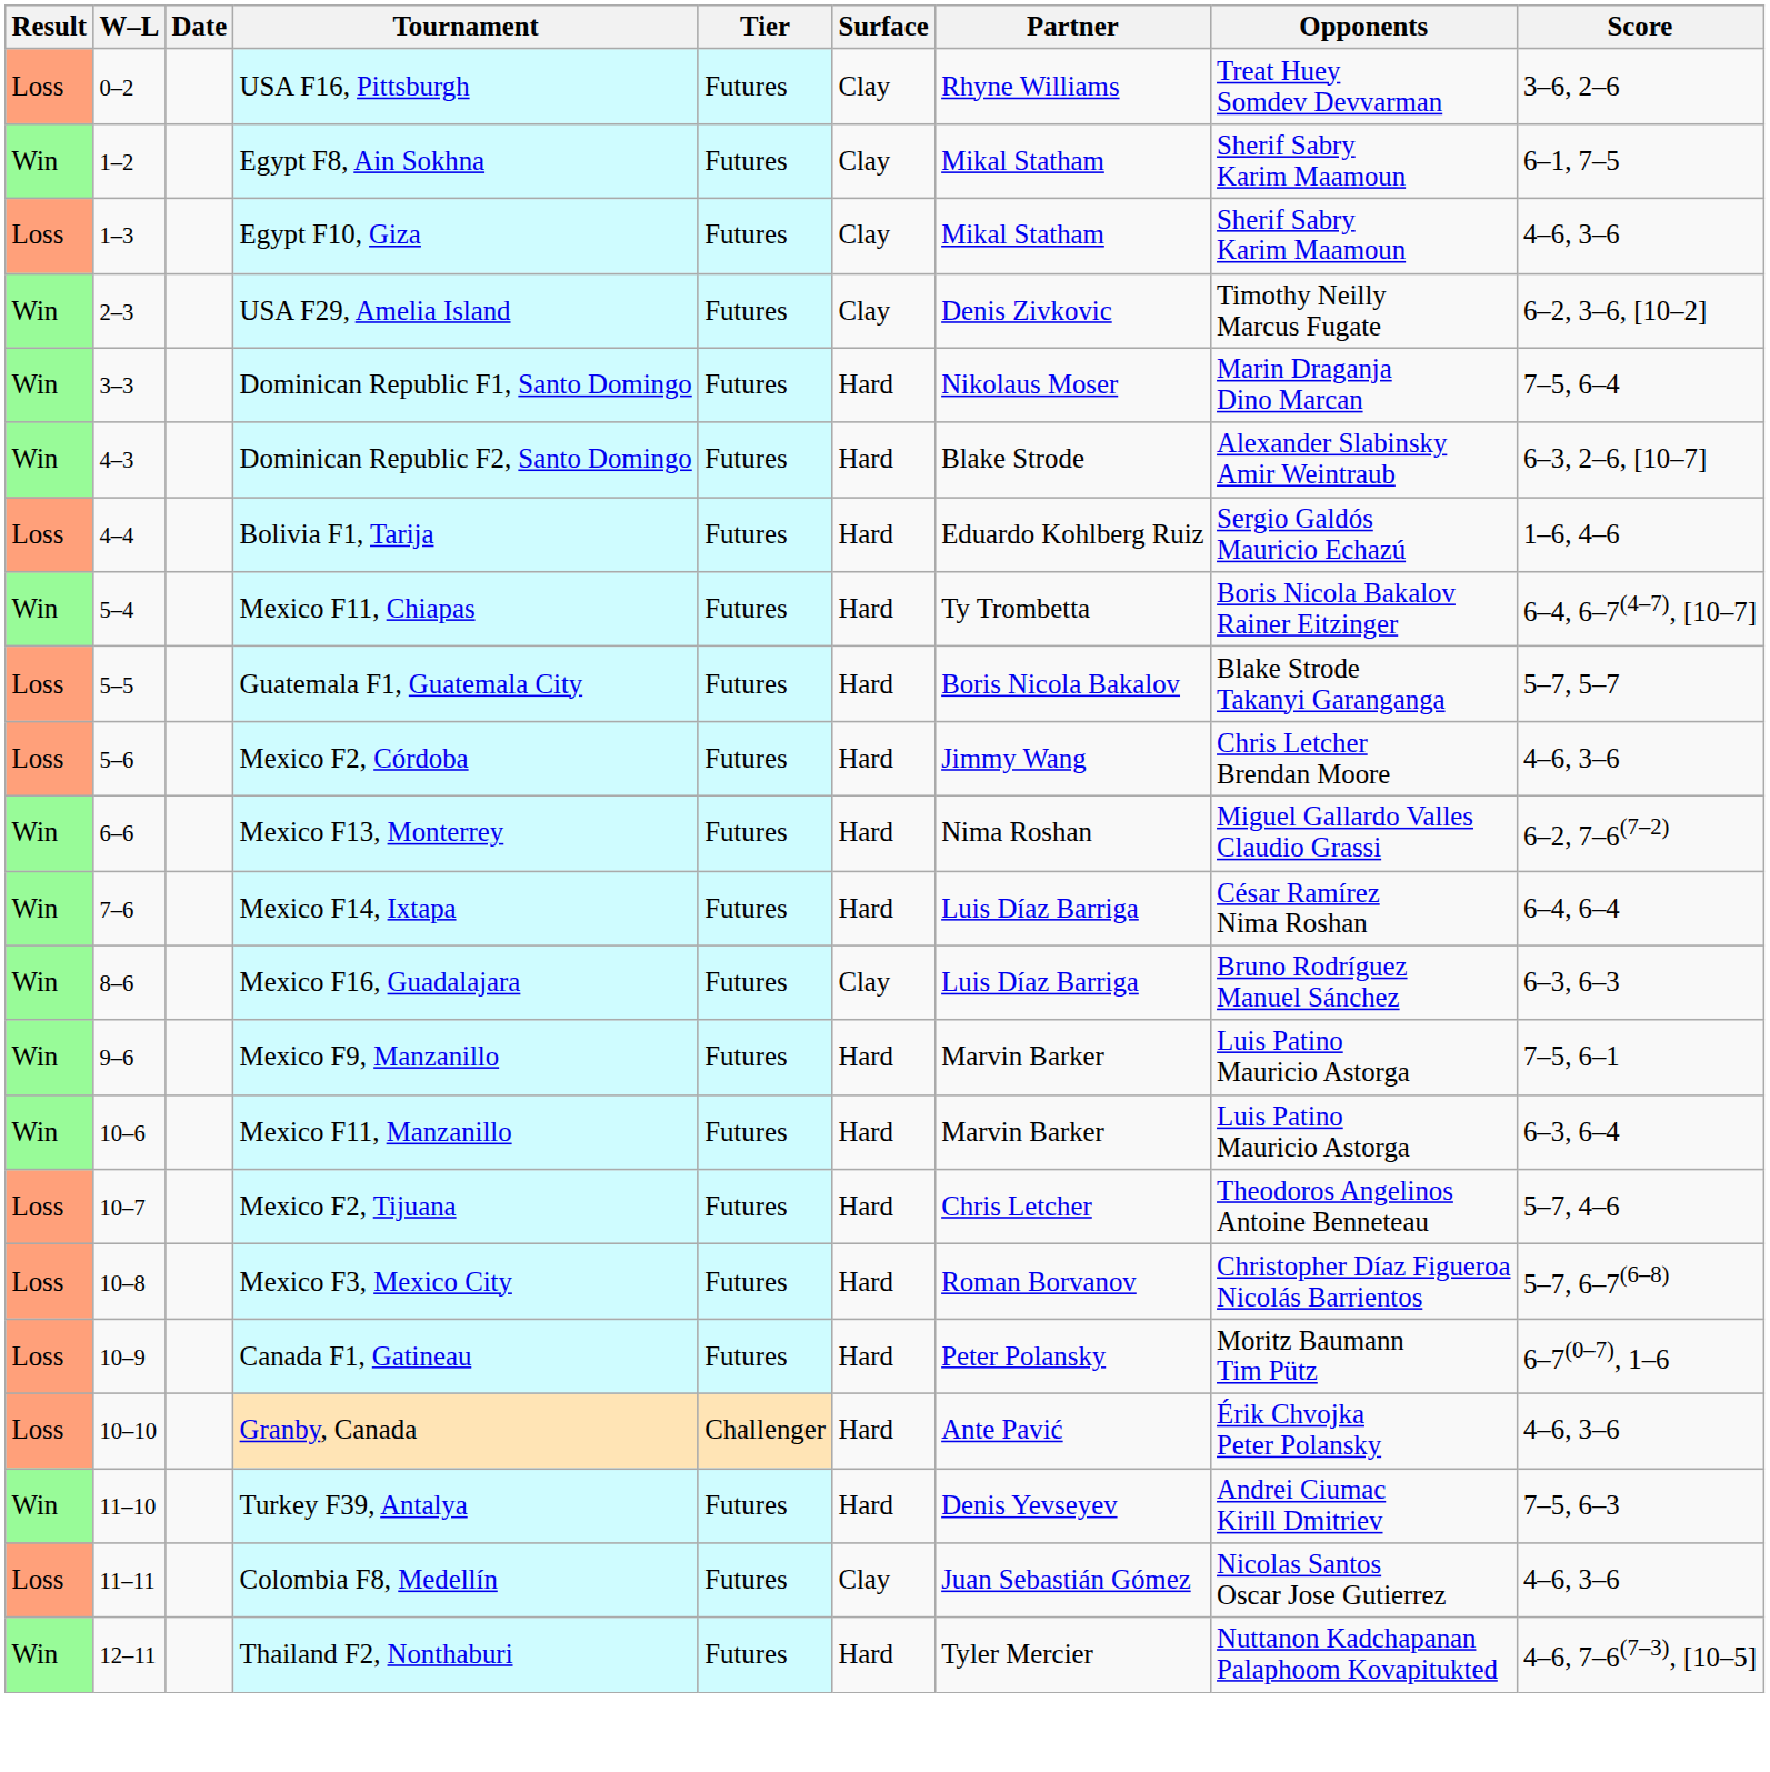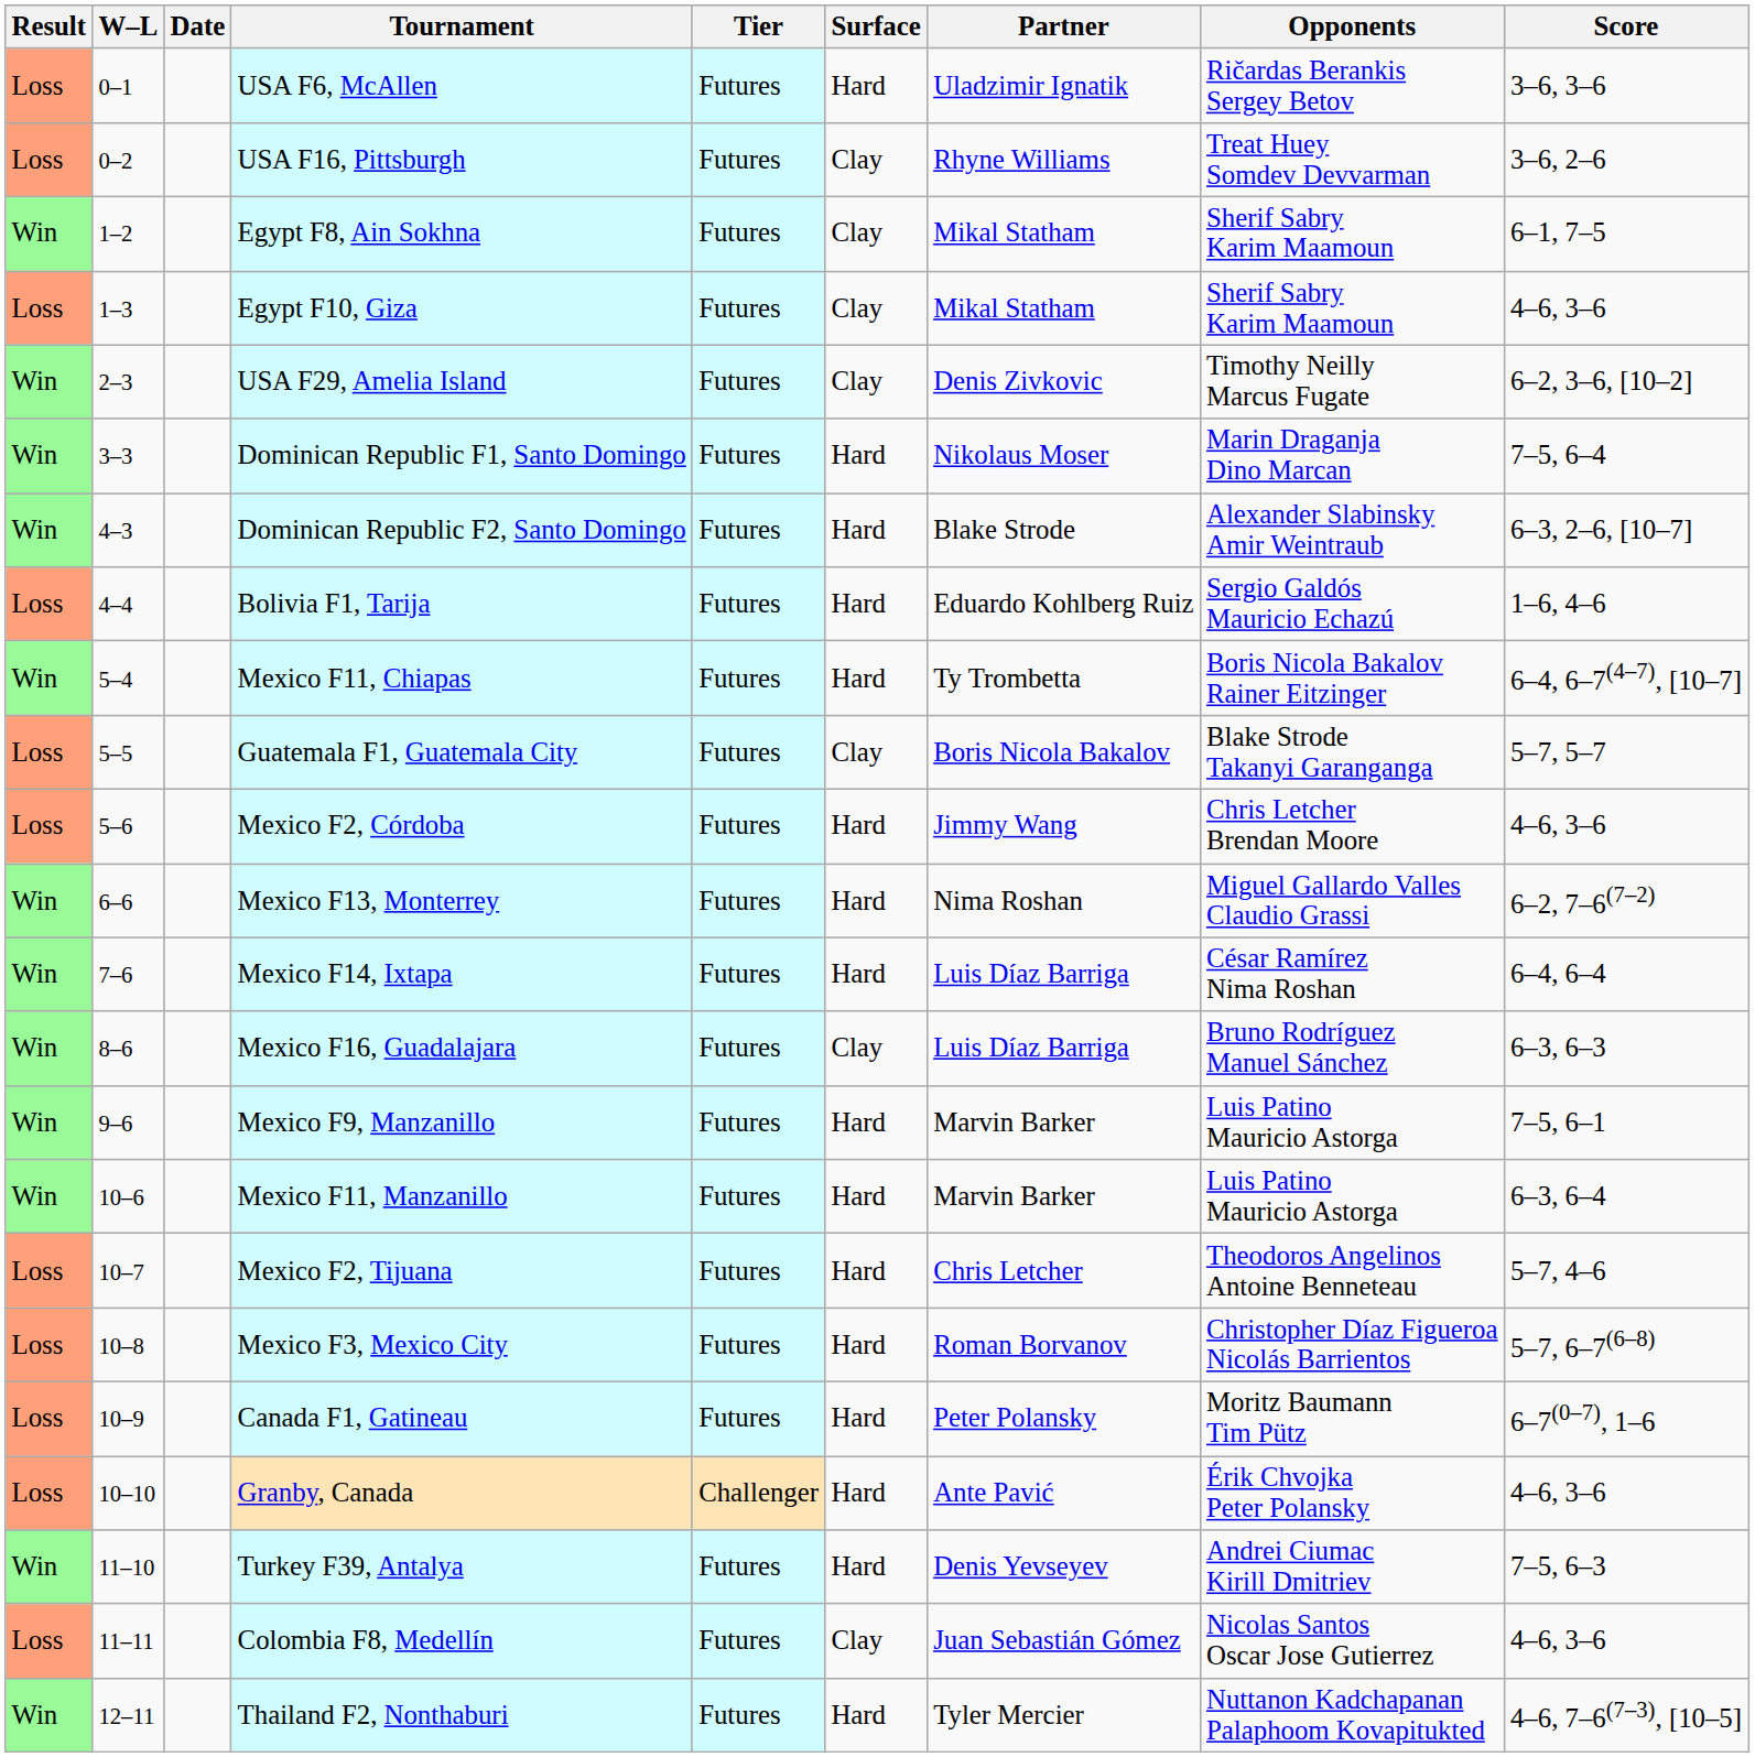+ row: Loss | 0–1 | USA F6, McAllen | Futures | Hard | Uladzimir Ignatik | Ričardas Berankis Sergey Betov | 3–6, 3–6
Guatemala F1, Guatemala City | Surface: Hard -> Clay
